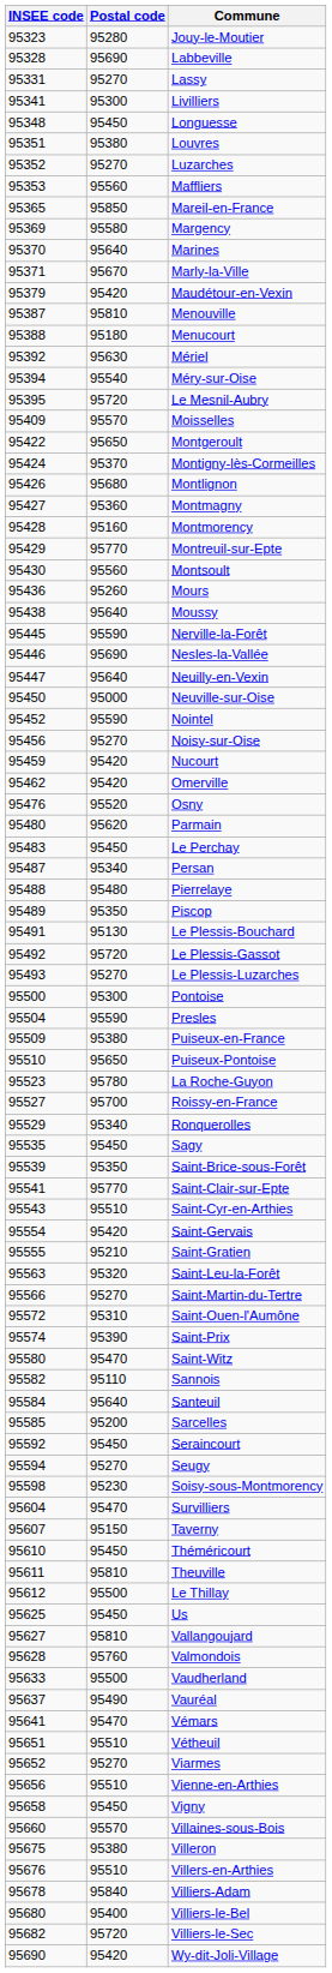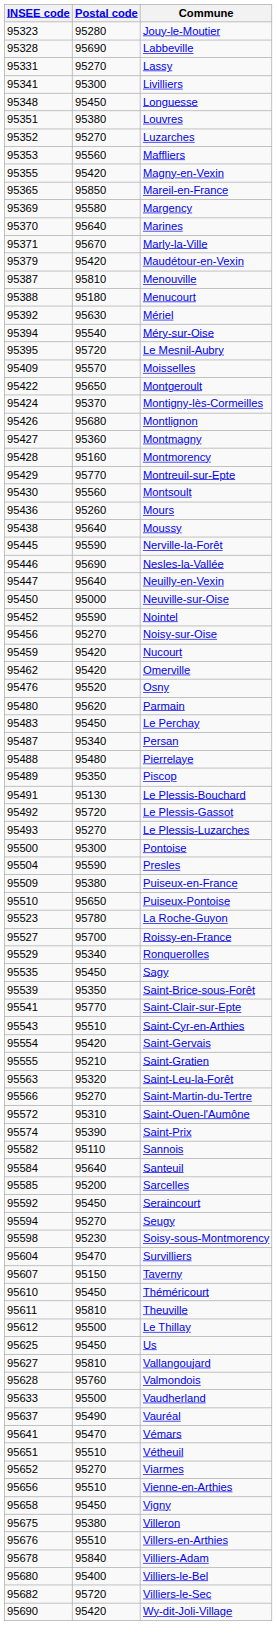+ row: 95355 | 95420 | Magny-en-Vexin
- row: 95580 | 95470 | Saint-Witz
- row: 95660 | 95570 | Villaines-sous-Bois
